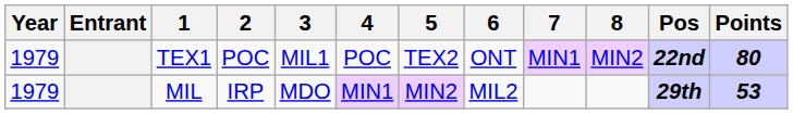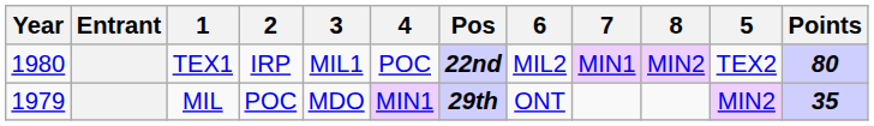columns swapped: 5 <-> Pos
TEX1 | Year: 1979 -> 1980
TEX1 | 2: POC -> IRP
TEX1 | 6: ONT -> MIL2
MIL | 2: IRP -> POC
MIL | 6: MIL2 -> ONT
MIL | Points: 53 -> 35
